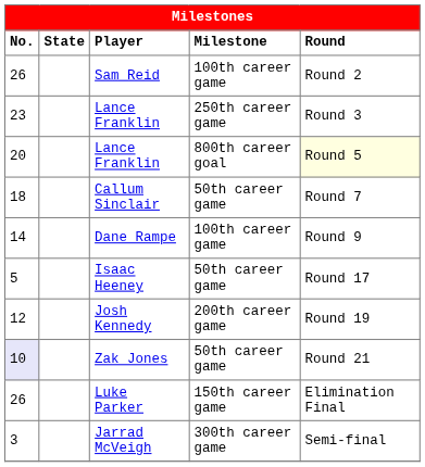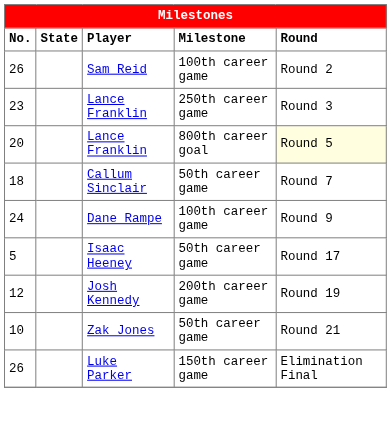Dane Rampe | No.: 14 -> 24
Zak Jones | No.: lavender background -> no background
- row: 3 | Jarrad McVeigh | 300th career game | Semi-final
